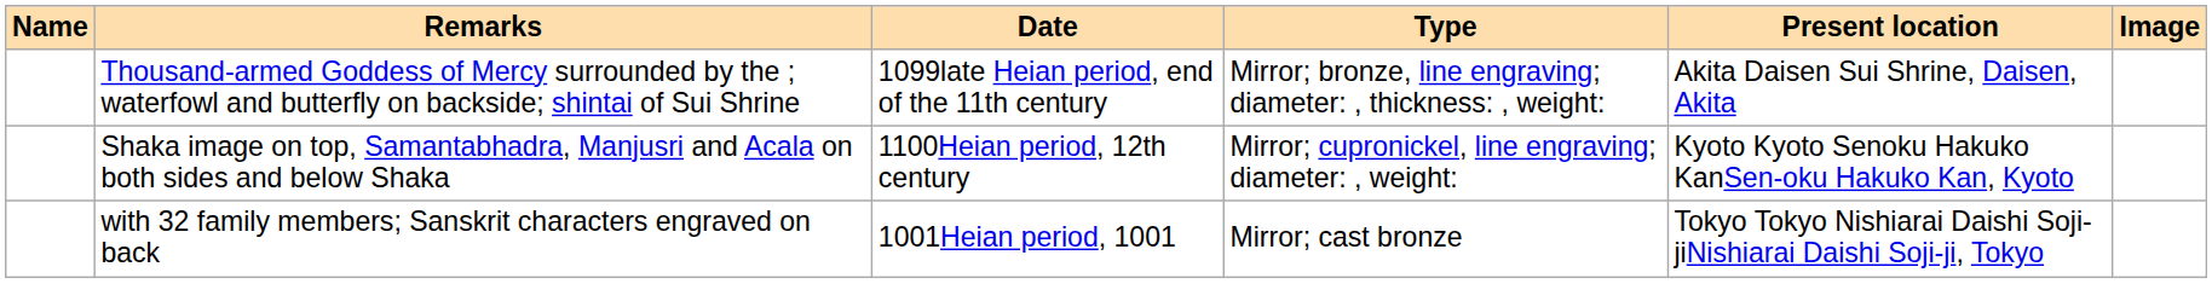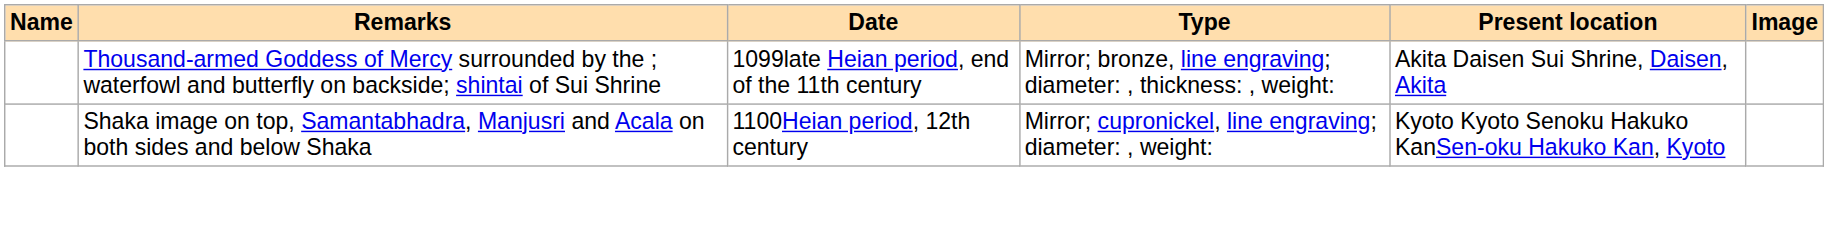- row: with 32 family members; Sanskrit characters engraved on back | 1001Heian period, 1001 | Mirror; cast bronze | Tokyo Tokyo Nishiarai Daishi Soji-jiNishiarai Daishi Soji-ji, Tokyo
